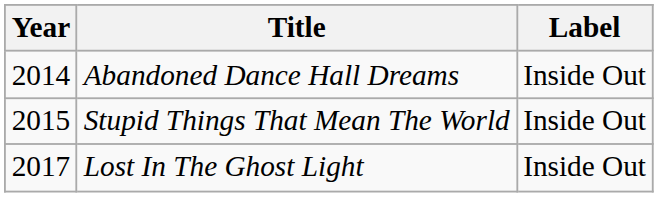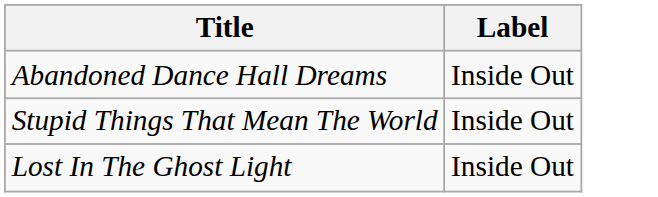- column: Year | 2014 | 2015 | 2017
